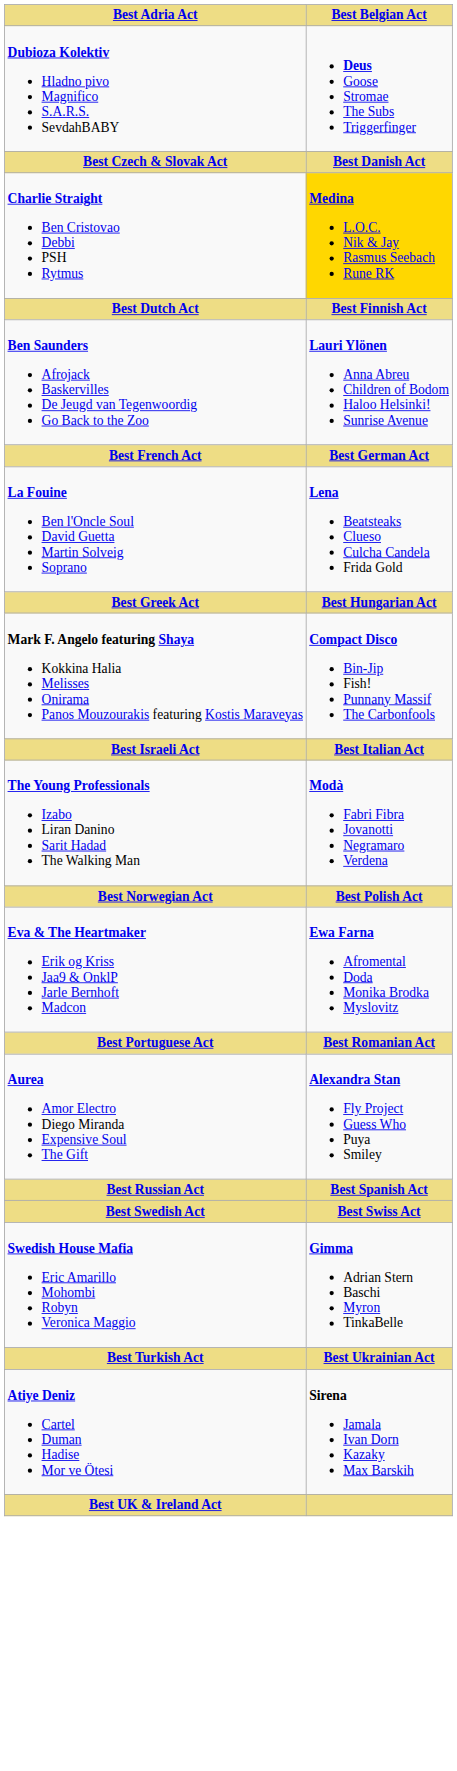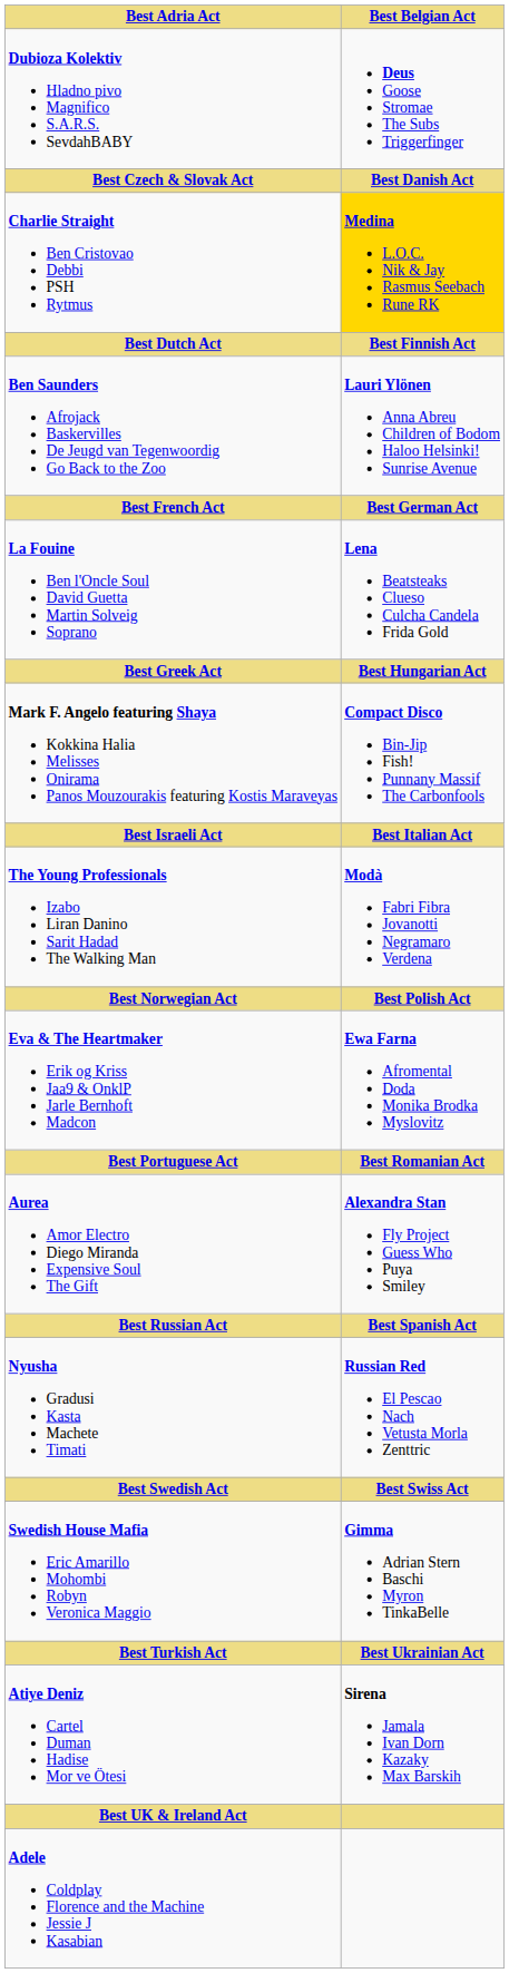+ row: Nyusha Gradusi Kasta Machete Timati | Russian Red El Pescao Nach Vetusta Morla Zenttric
+ row: Adele Coldplay Florence and the Machine Jessie J Kasabian
